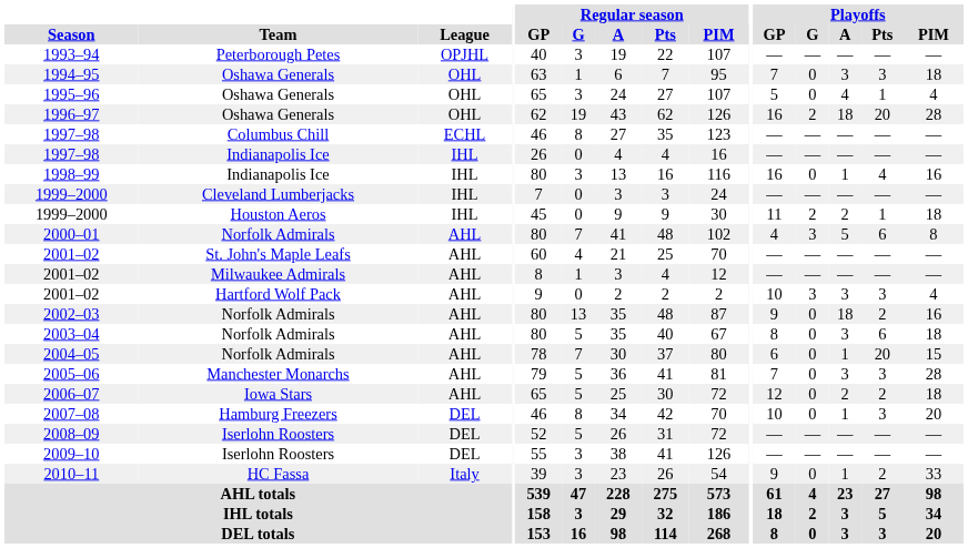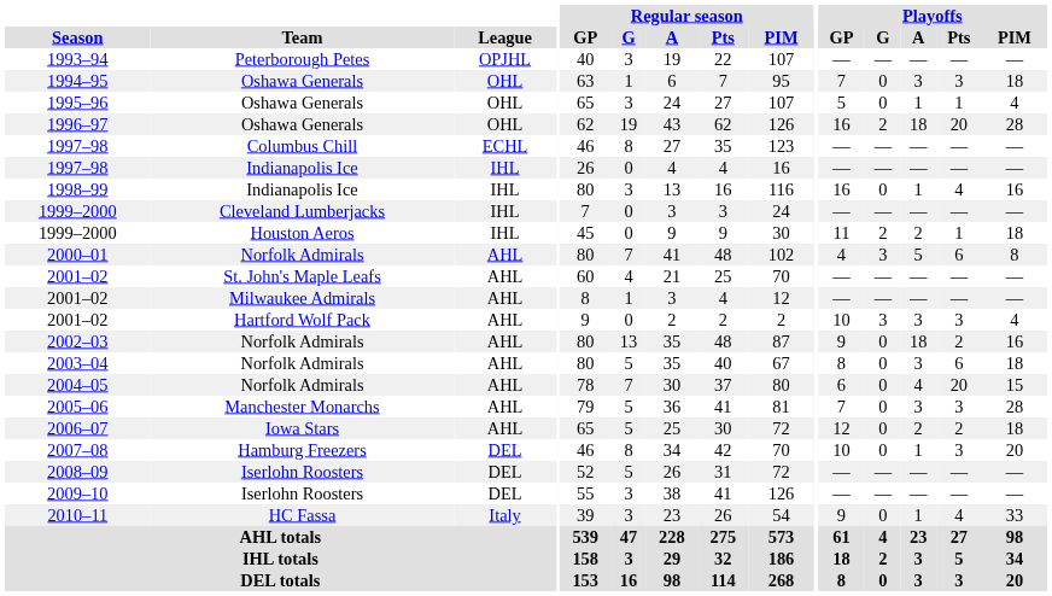1995–96 | Playoffs / A: 4 -> 1
2004–05 | Playoffs / A: 1 -> 4
2010–11 | Playoffs / Pts: 2 -> 4
